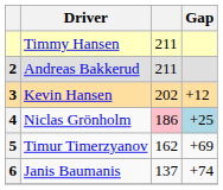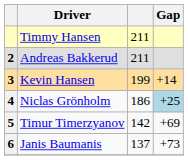Kevin Hansen | column 3: 202 -> 199
Kevin Hansen | Gap: +12 -> +14
Niclas Grönholm | column 3: pink background -> no background
Timur Timerzyanov | column 3: 162 -> 142
Janis Baumanis | Gap: +74 -> +73
